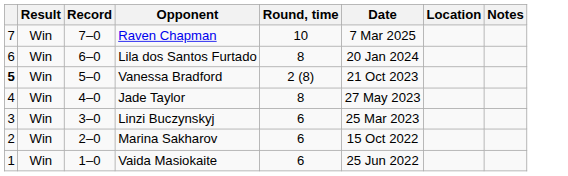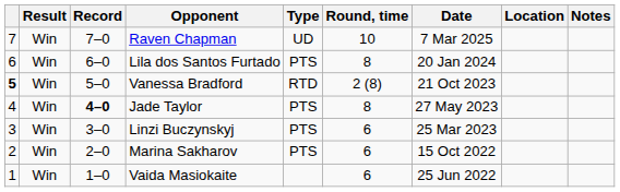+ column: Type | UD | PTS | RTD | PTS | PTS | PTS
Jade Taylor | Record: normal -> bold
